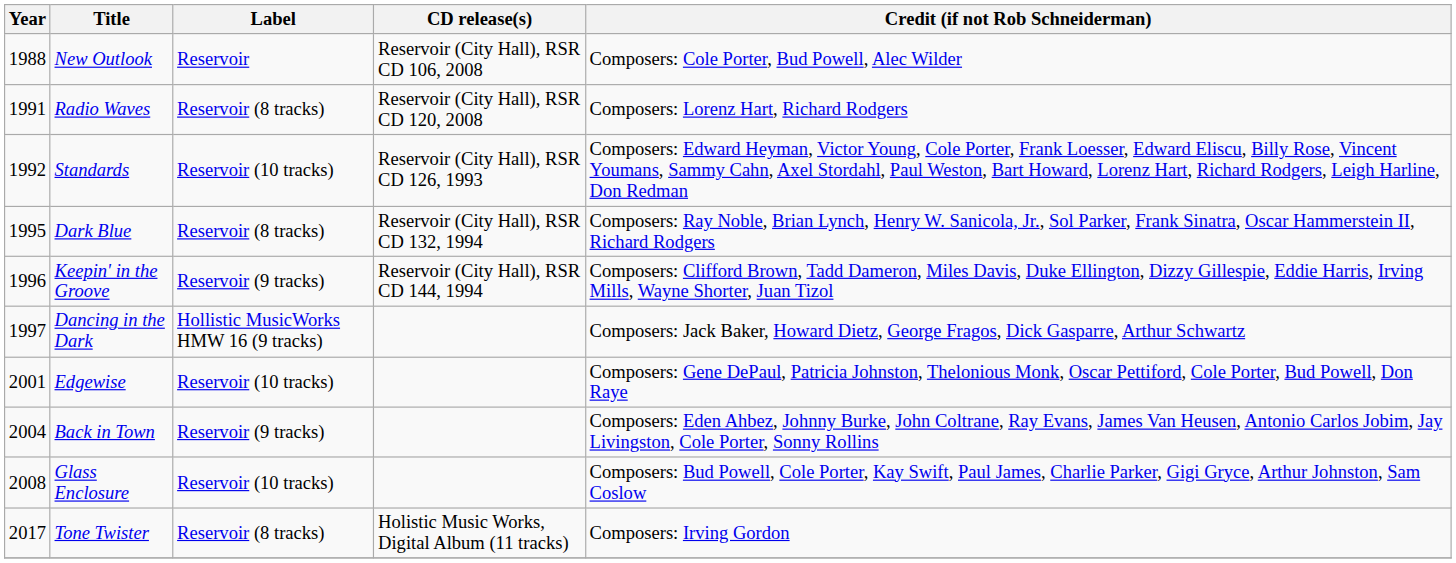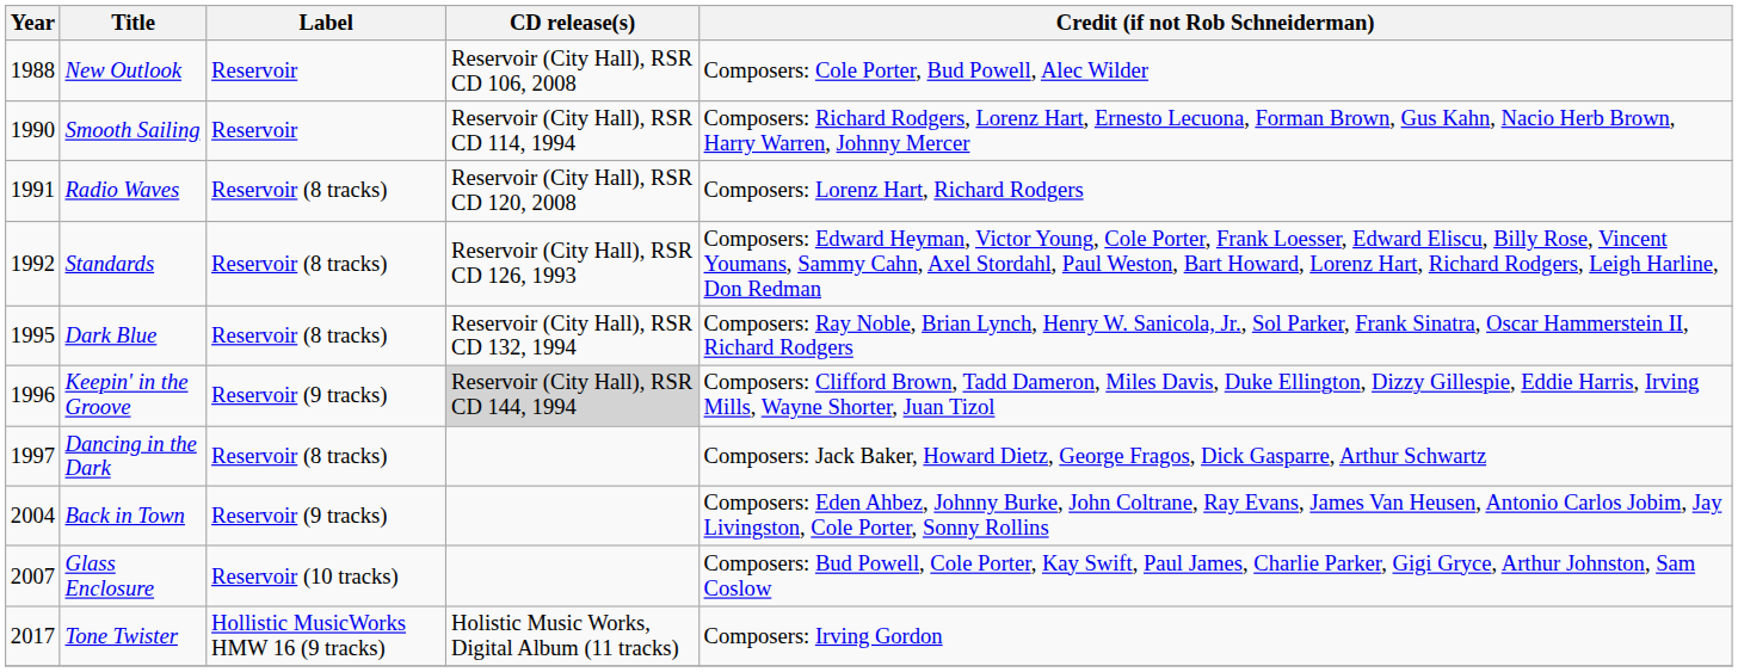+ row: 1990 | Smooth Sailing | Reservoir | Reservoir (City Hall), RSR CD 114, 1994 | Composers: Richard Rodgers, Lorenz Hart, Ernesto Lecuona, Forman Brown, Gus Kahn, Nacio Herb Brown, Harry Warren, Johnny Mercer
Standards | Label: Reservoir (10 tracks) -> Reservoir (8 tracks)
Keepin' in the Groove | CD release(s): no background -> lightgrey background
Dancing in the Dark | Label: Hollistic MusicWorks HMW 16 (9 tracks) -> Reservoir (8 tracks)
- row: 2001 | Edgewise | Reservoir (10 tracks) | Composers: Gene DePaul, Patricia Johnston, Thelonious Monk, Oscar Pettiford, Cole Porter, Bud Powell, Don Raye
Glass Enclosure | Year: 2008 -> 2007
Tone Twister | Label: Reservoir (8 tracks) -> Hollistic MusicWorks HMW 16 (9 tracks)
